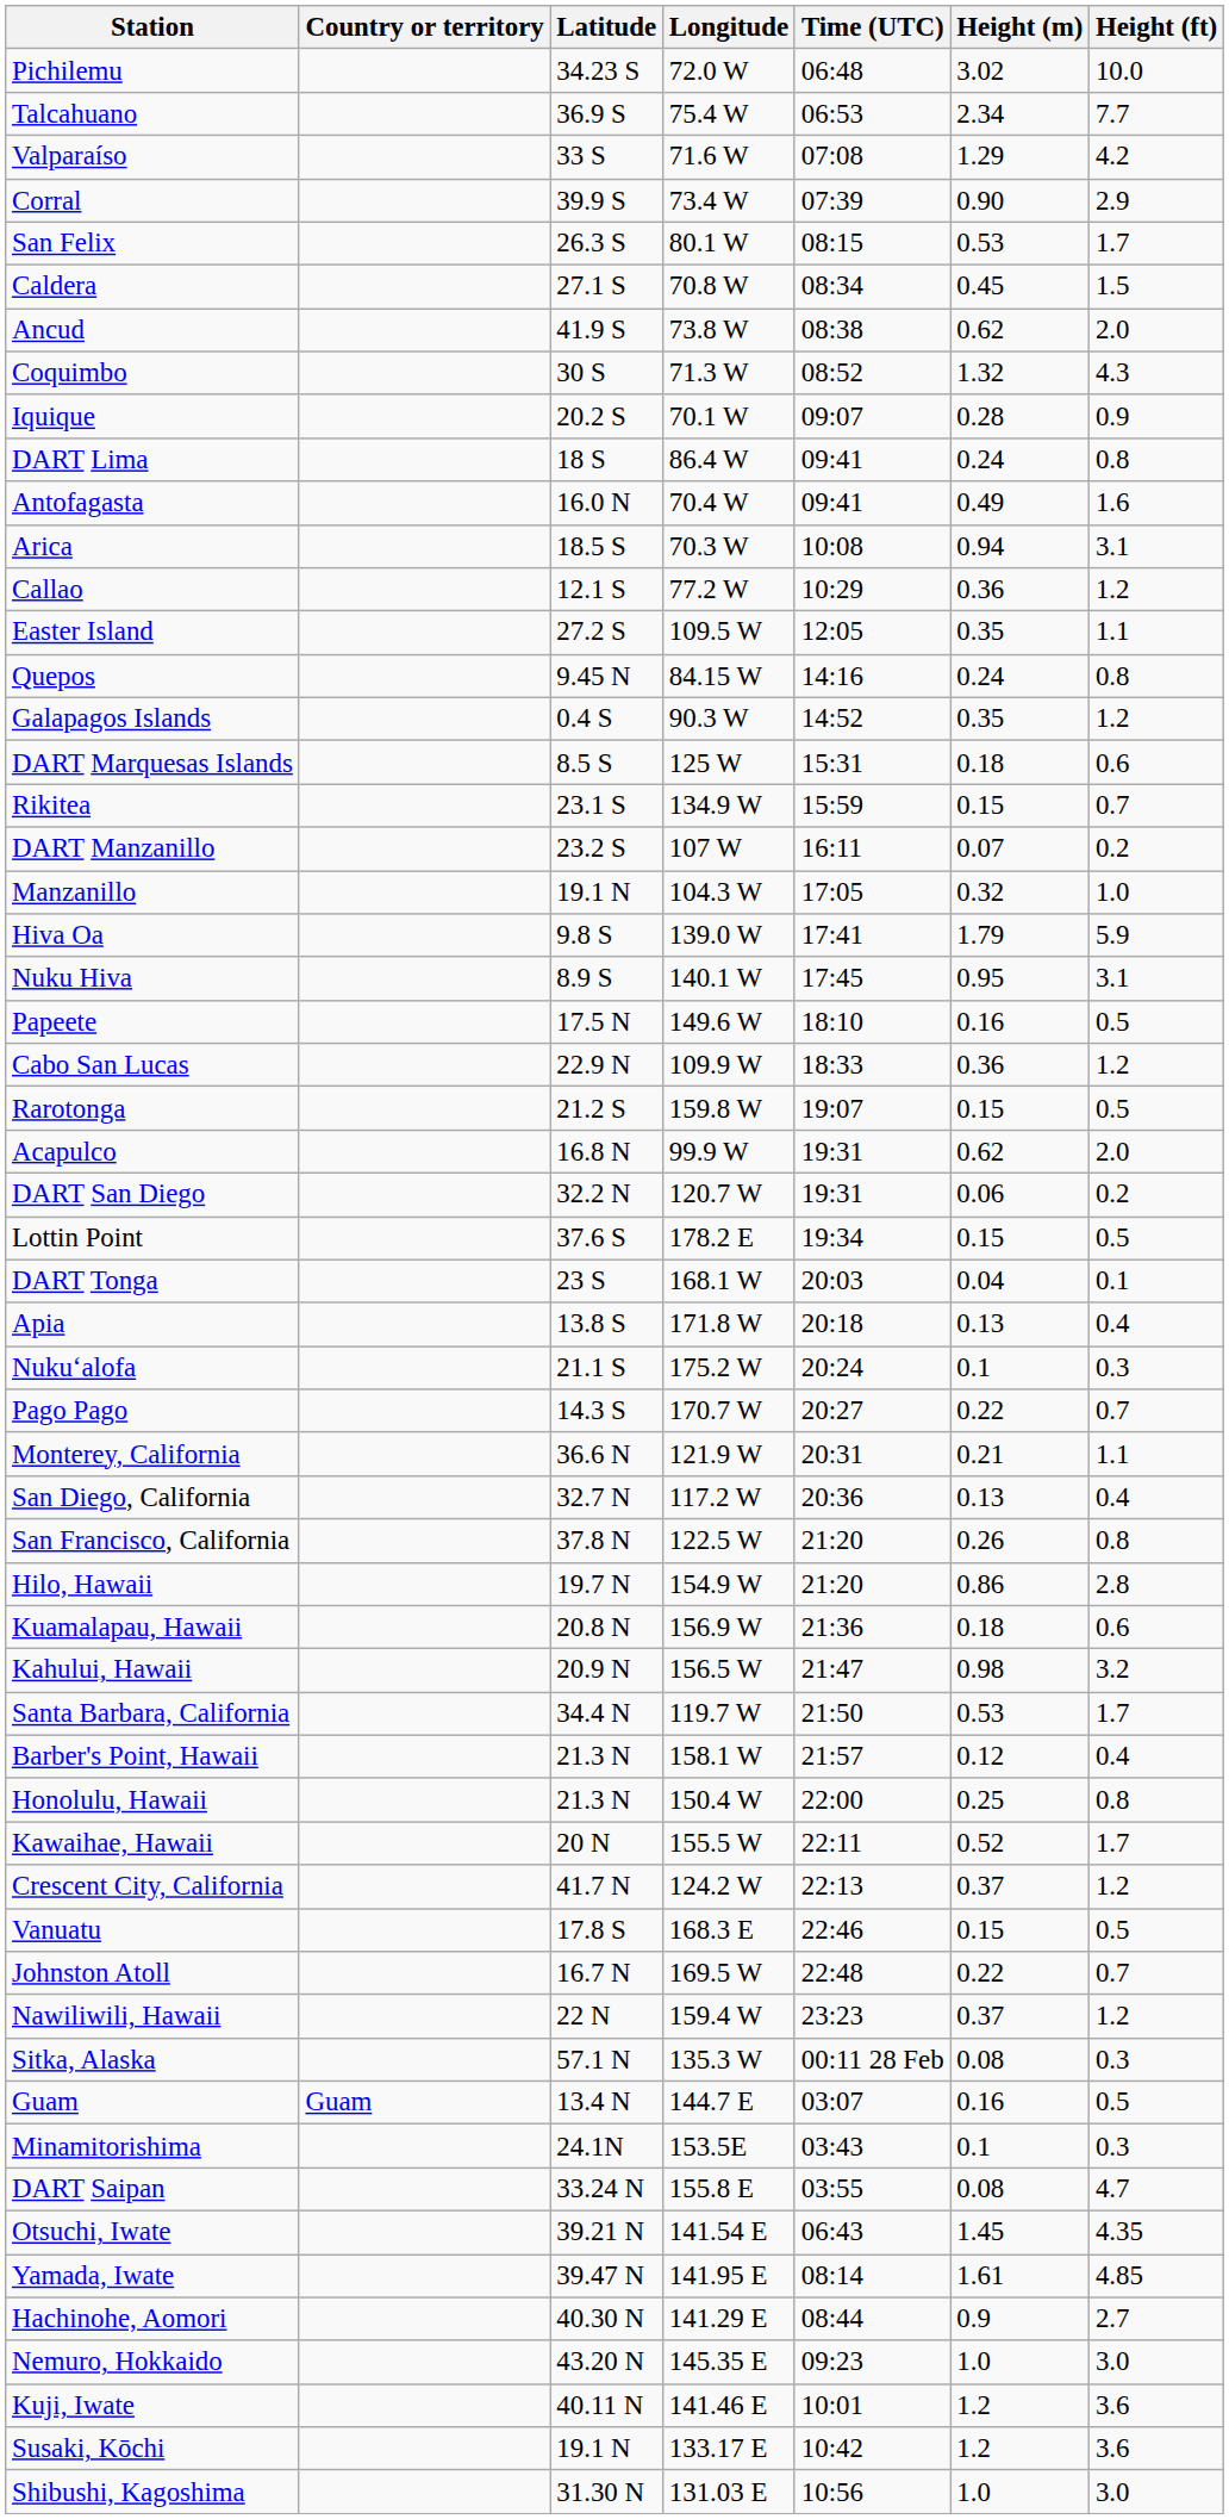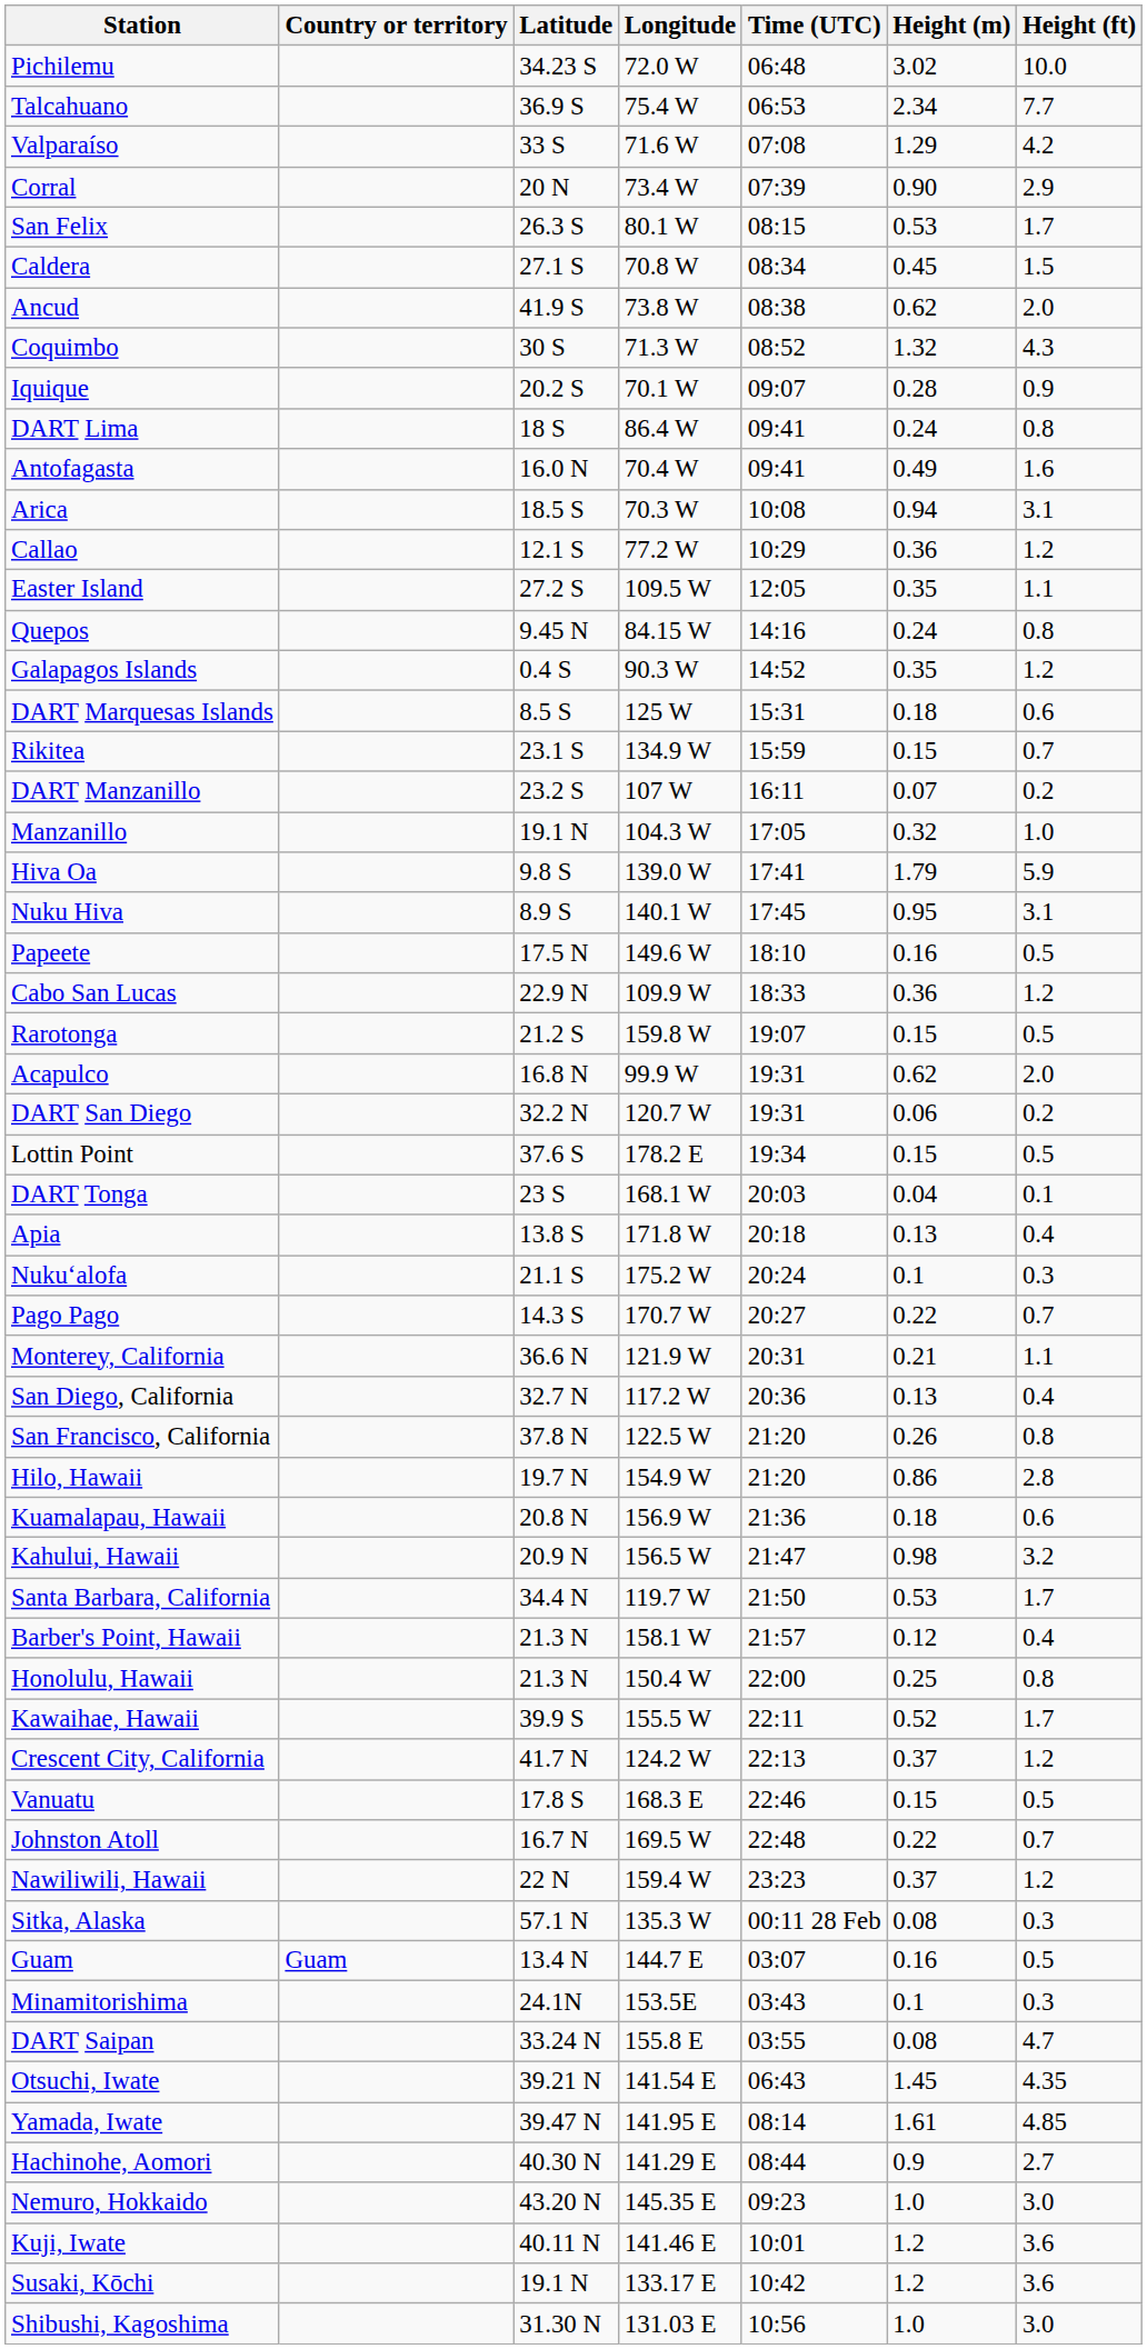Corral | Latitude: 39.9 S -> 20 N
Kawaihae, Hawaii | Latitude: 20 N -> 39.9 S
